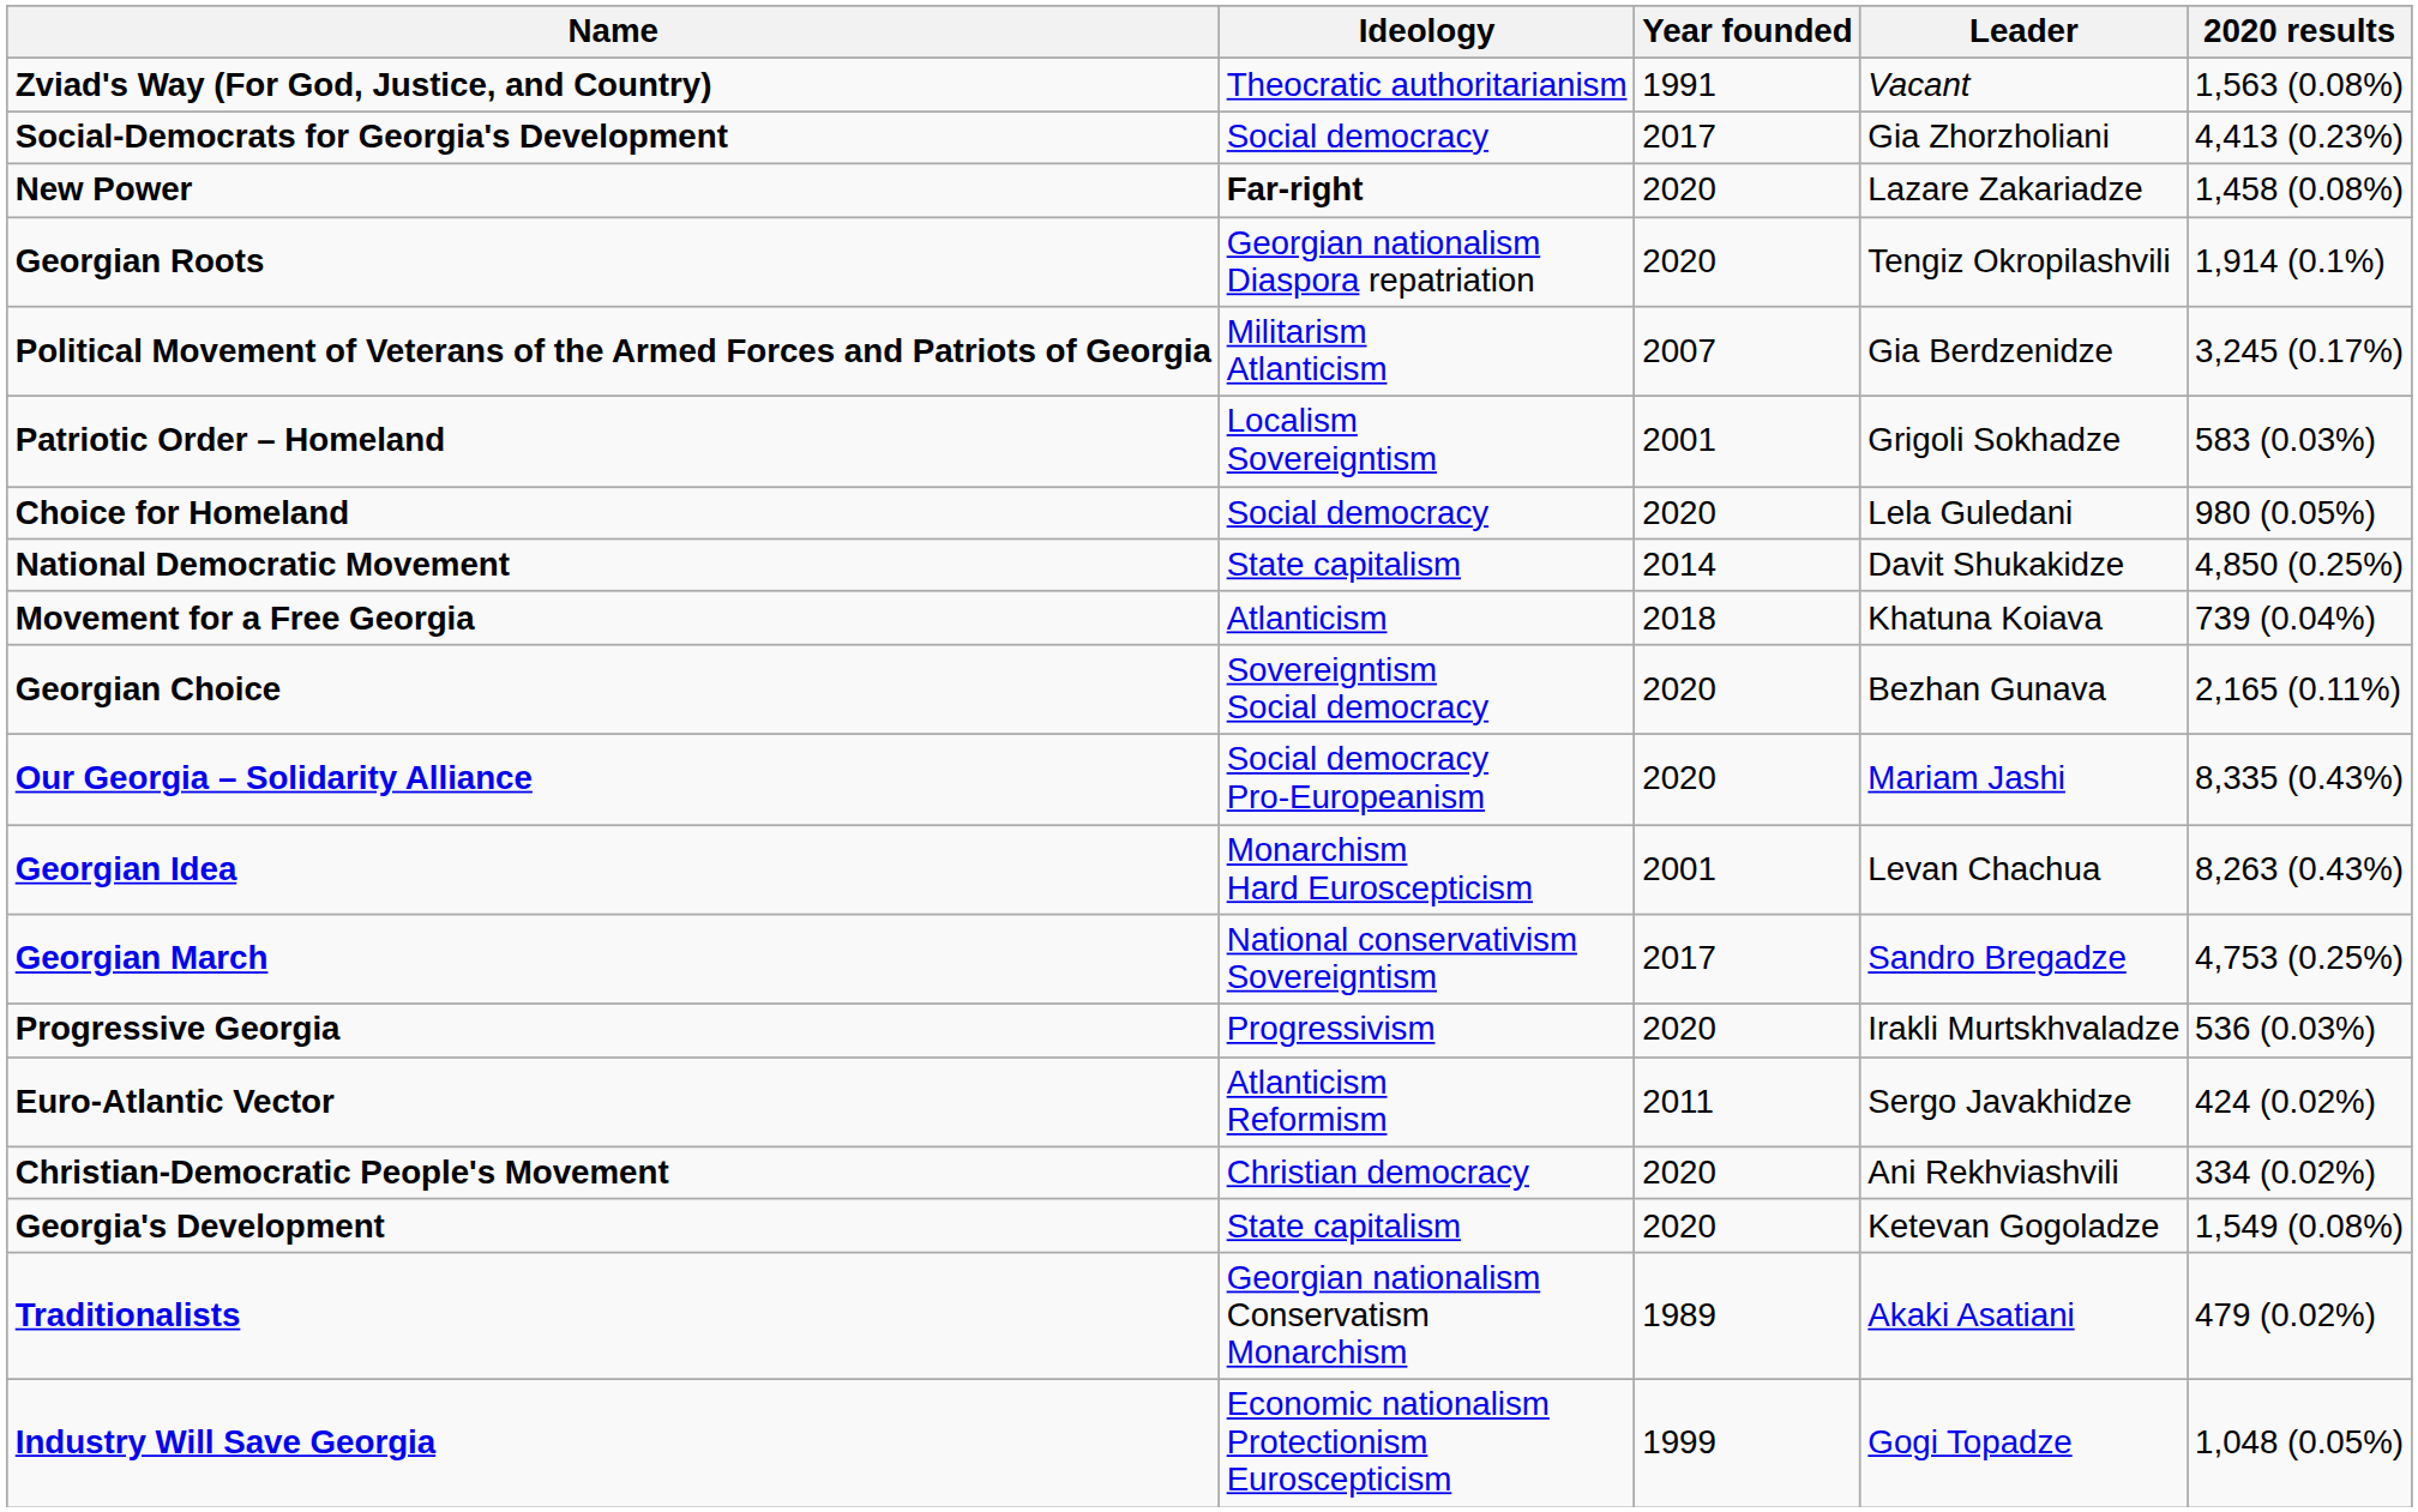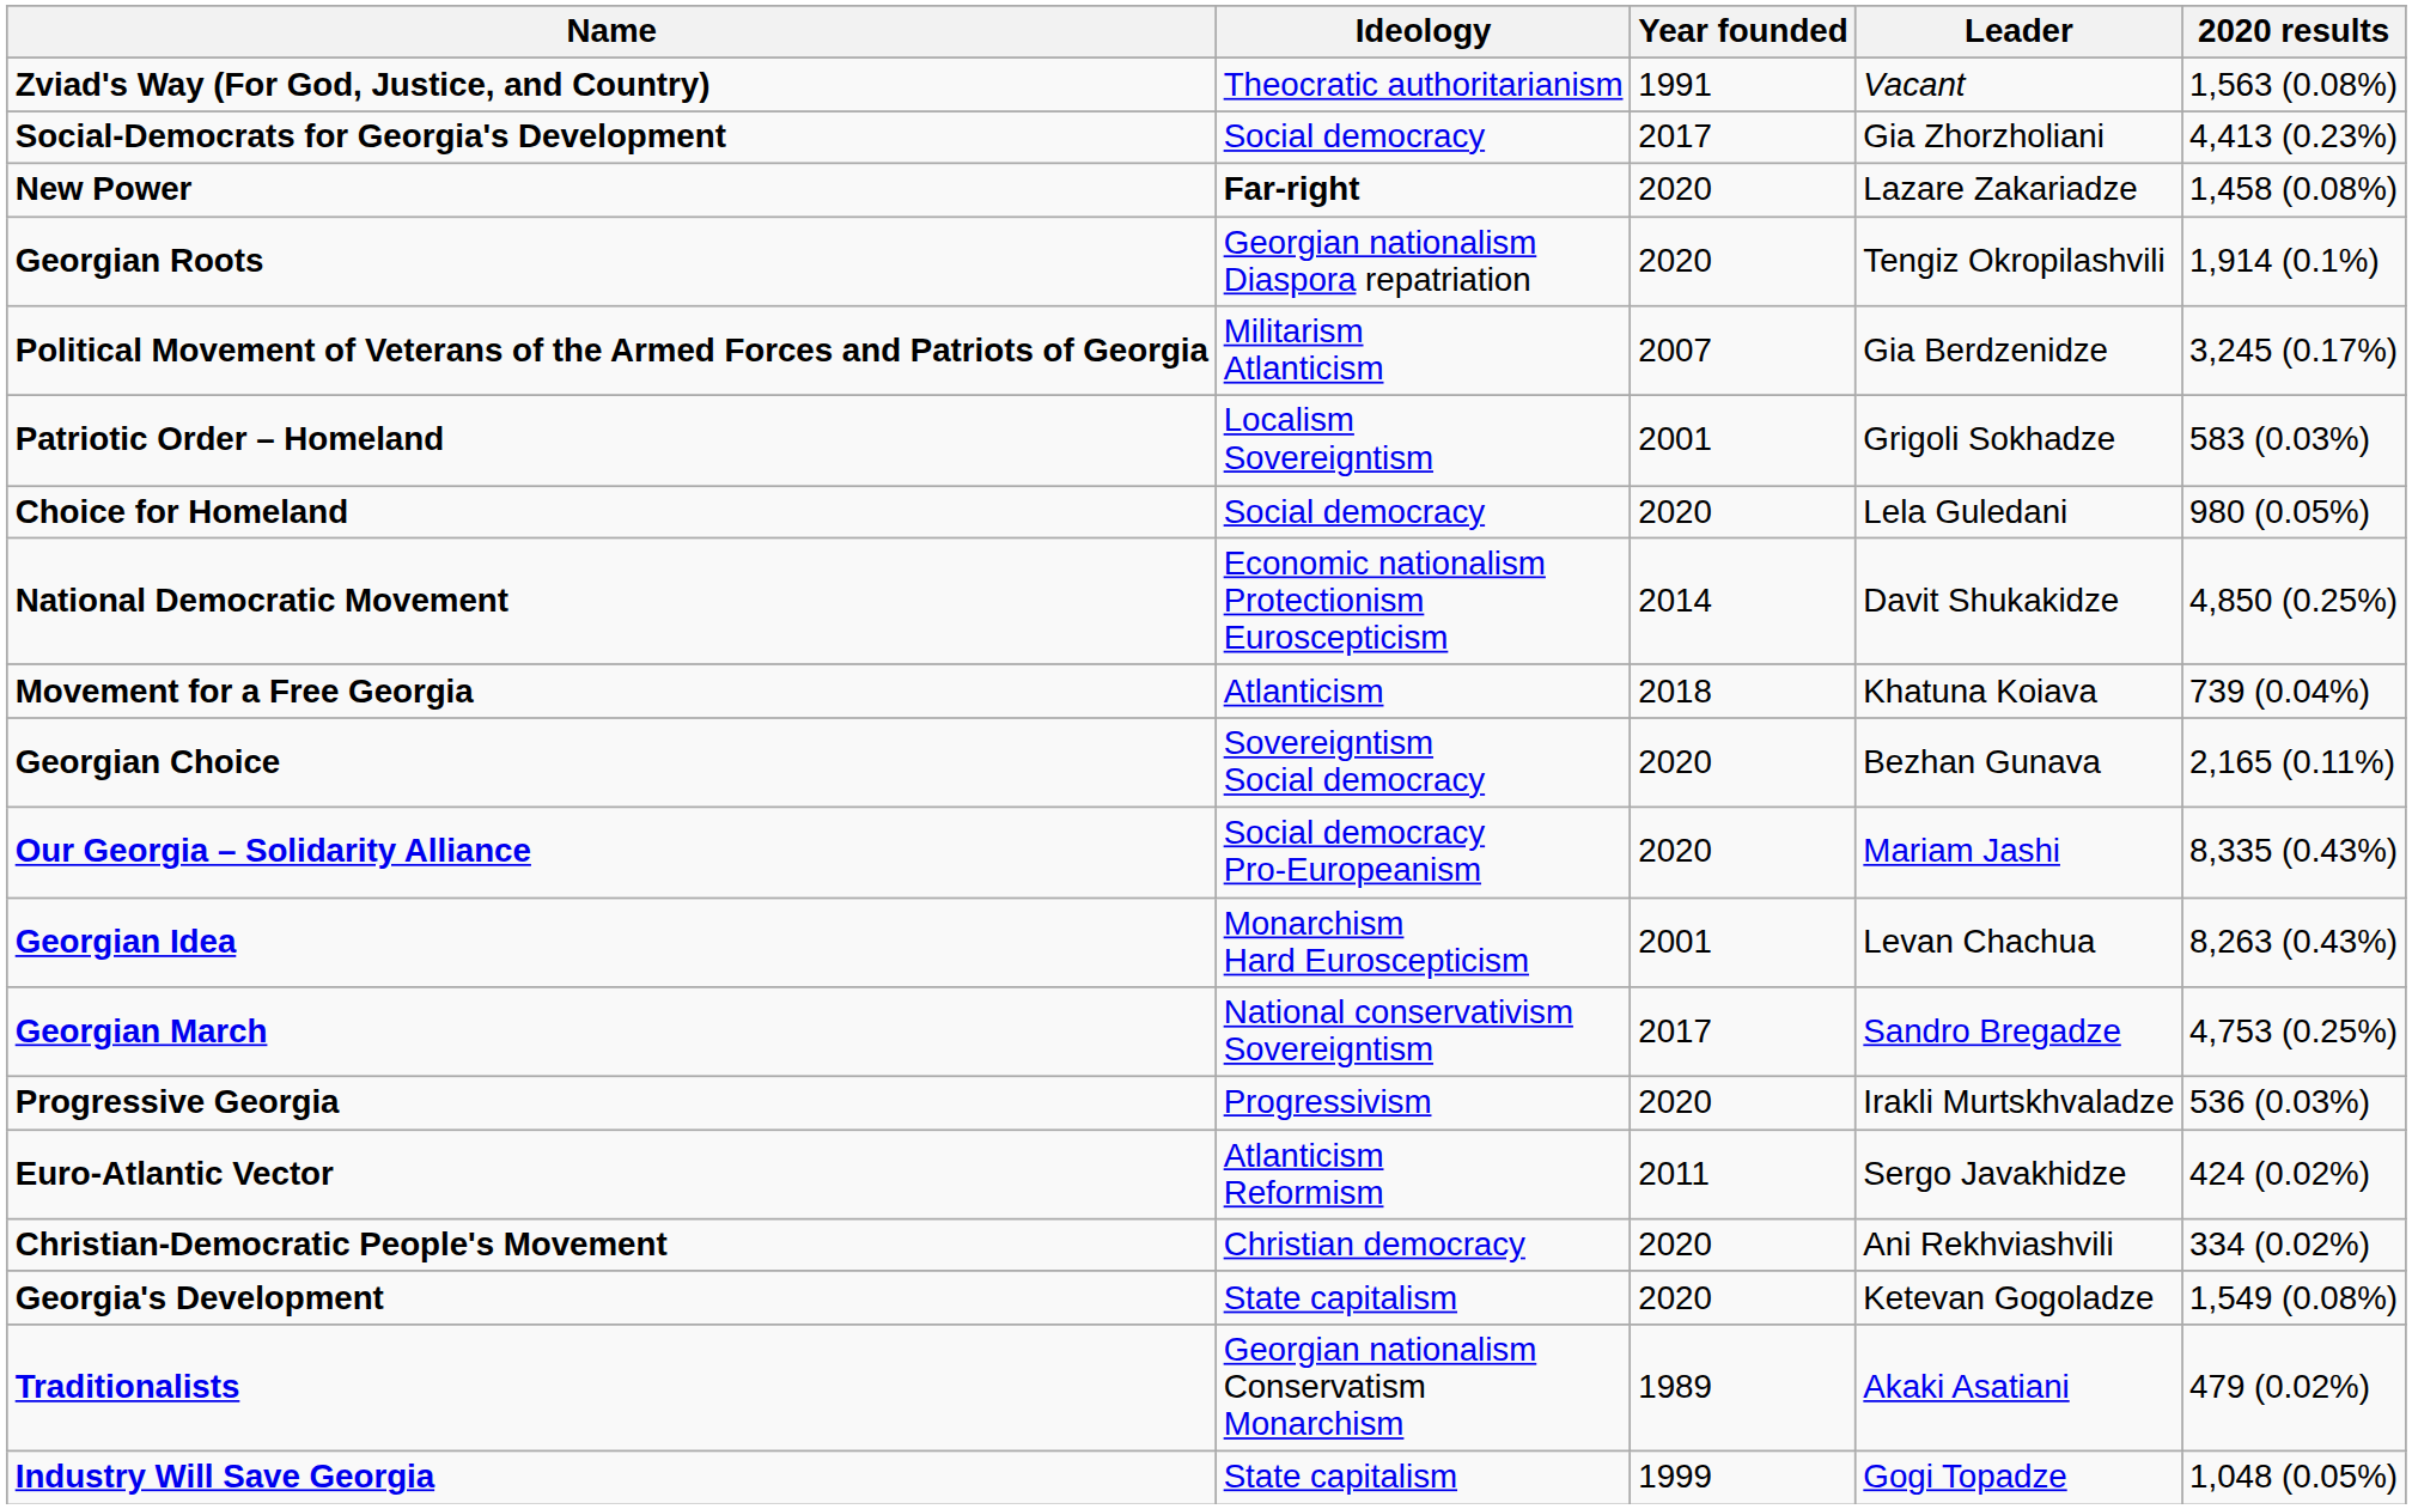National Democratic Movement | Ideology: State capitalism -> Economic nationalism Protectionism Euroscepticism
Industry Will Save Georgia | Ideology: Economic nationalism Protectionism Euroscepticism -> State capitalism
